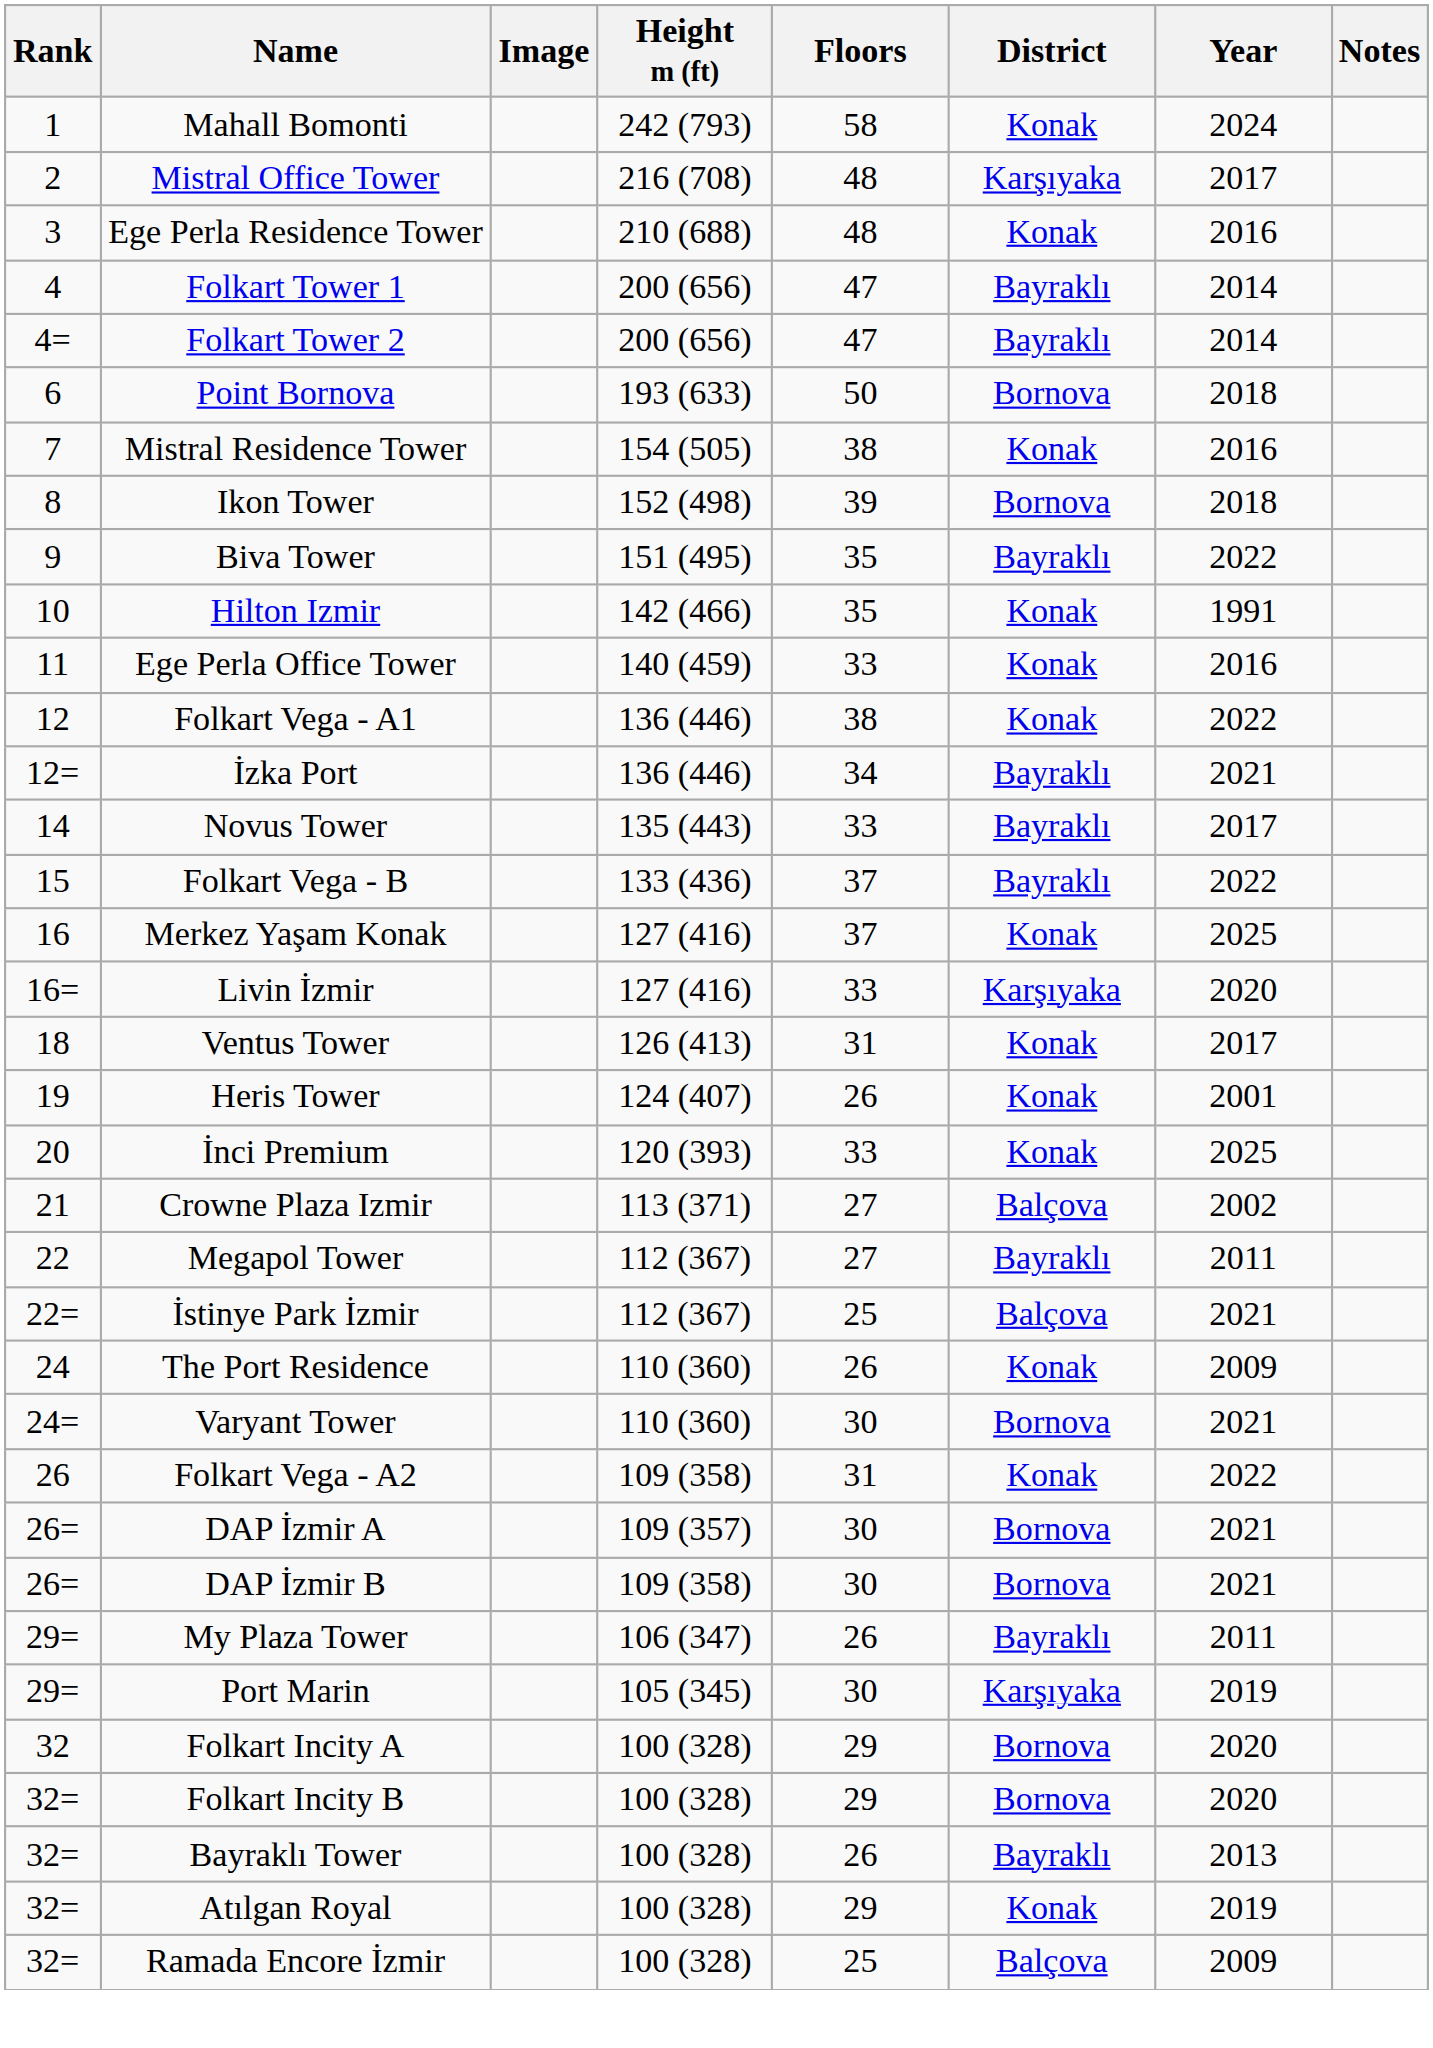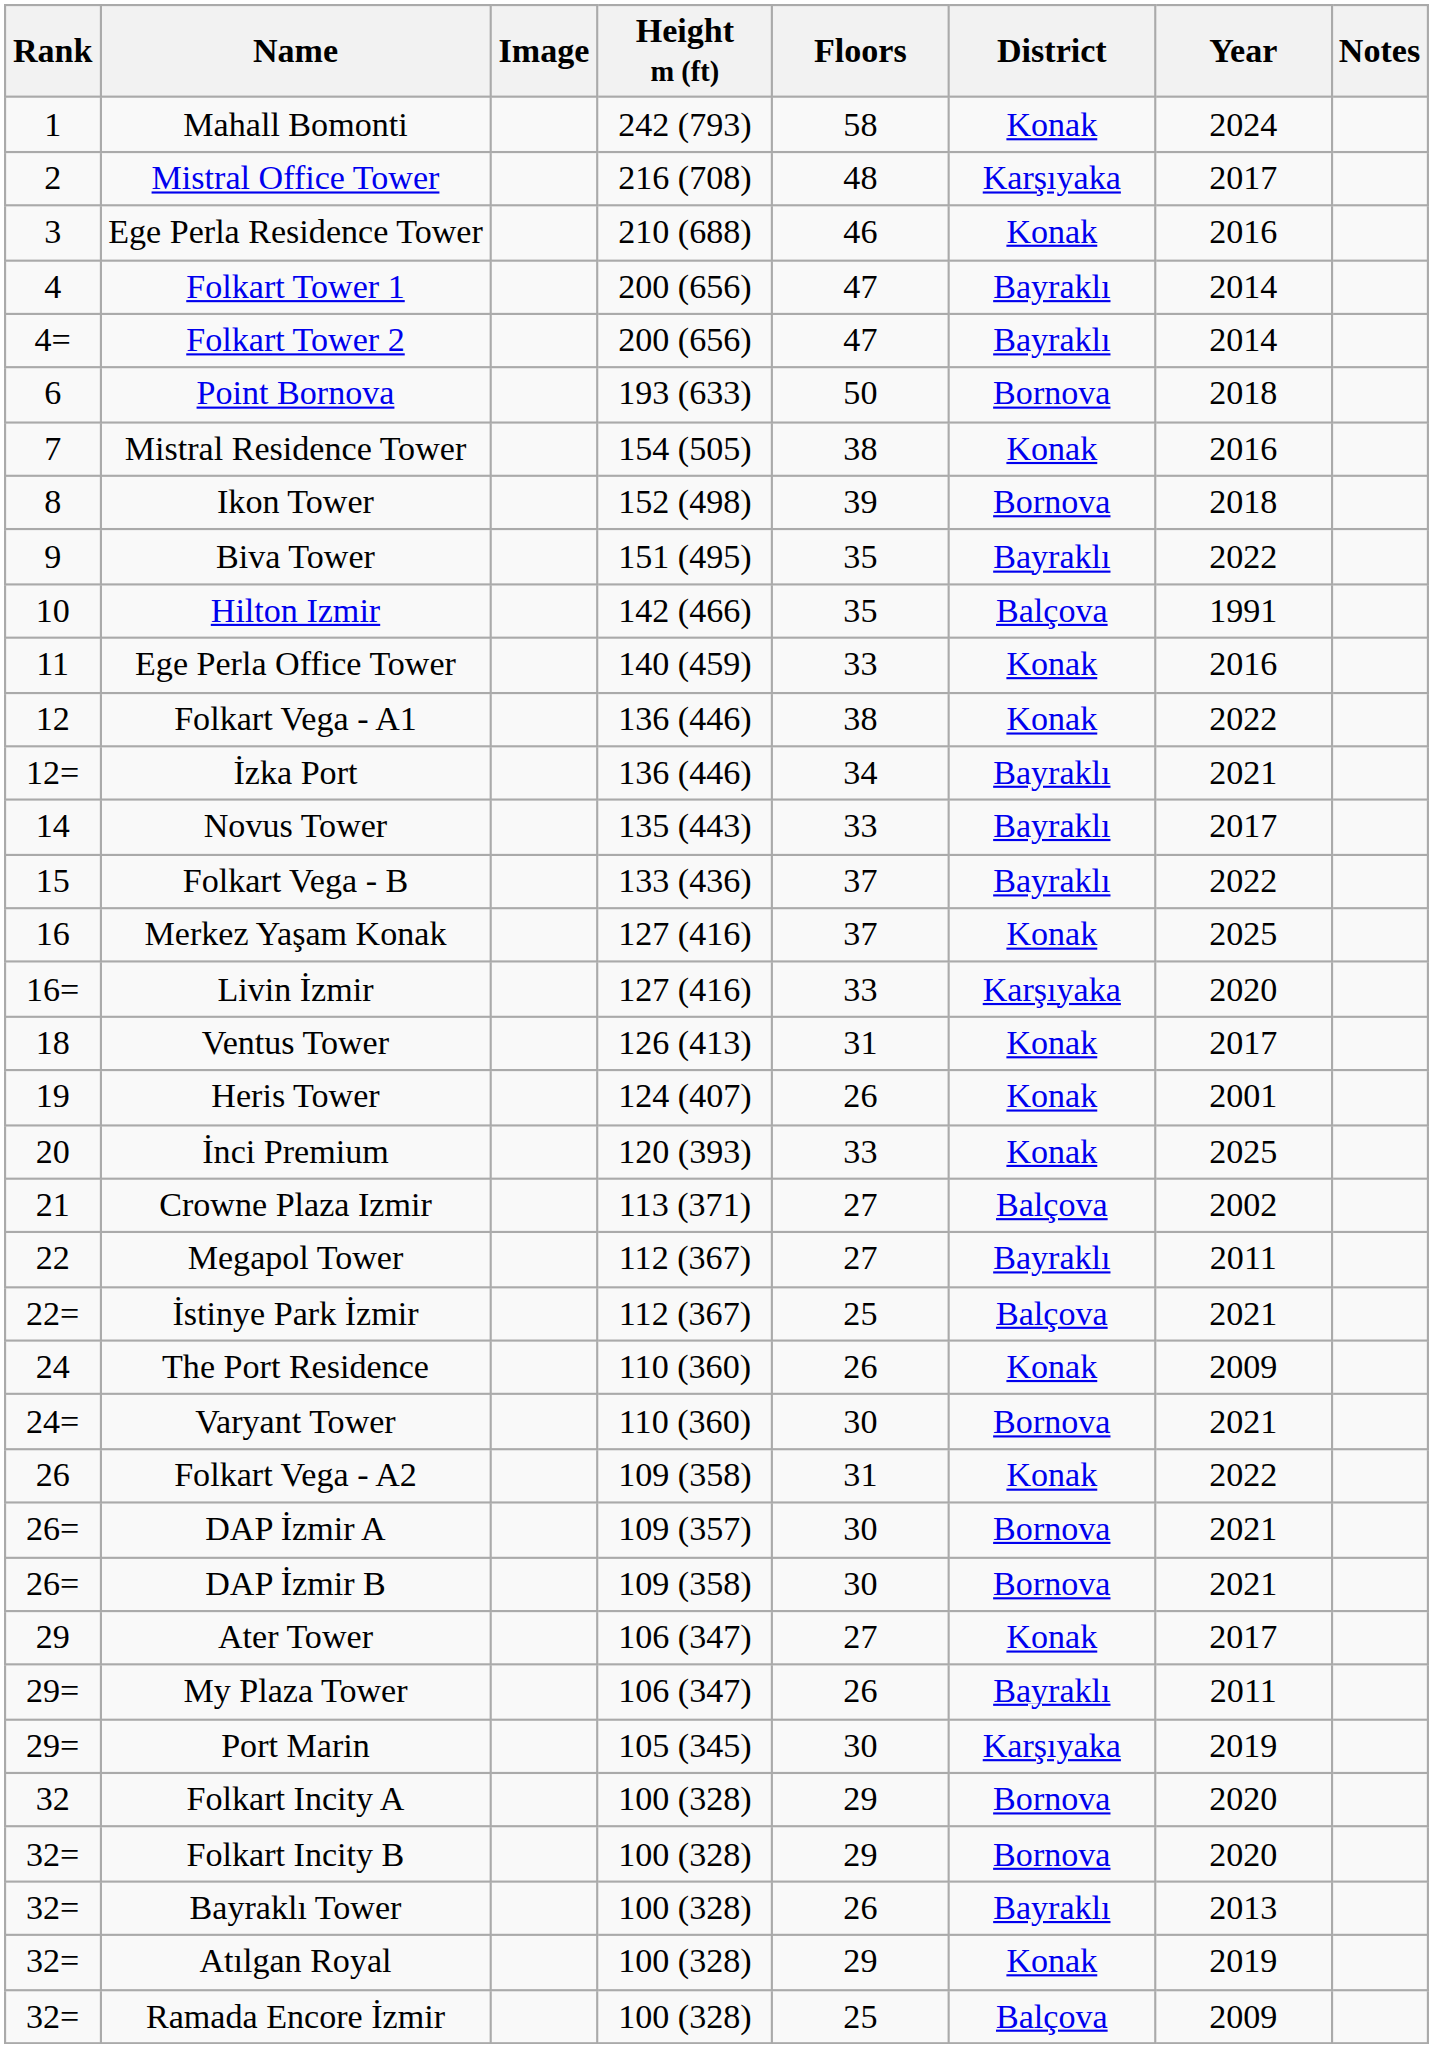Ege Perla Residence Tower | Floors: 48 -> 46
Hilton Izmir | District: Konak -> Balçova
+ row: 29 | Ater Tower | 106 (347) | 27 | Konak | 2017
